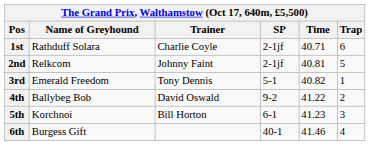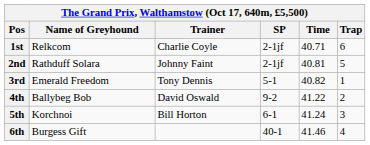1st | Name of Greyhound: Rathduff Solara -> Relkcom
2nd | Name of Greyhound: Relkcom -> Rathduff Solara
5th | Time: 41.23 -> 41.24
